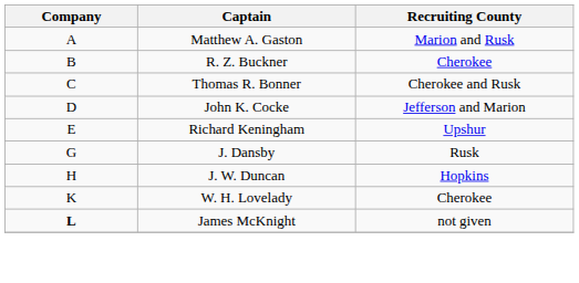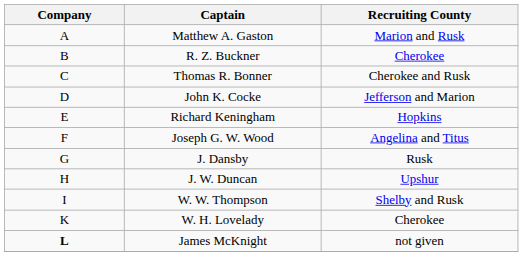Richard Keningham | Recruiting County: Upshur -> Hopkins
+ row: F | Joseph G. W. Wood | Angelina and Titus
J. W. Duncan | Recruiting County: Hopkins -> Upshur
+ row: I | W. W. Thompson | Shelby and Rusk
